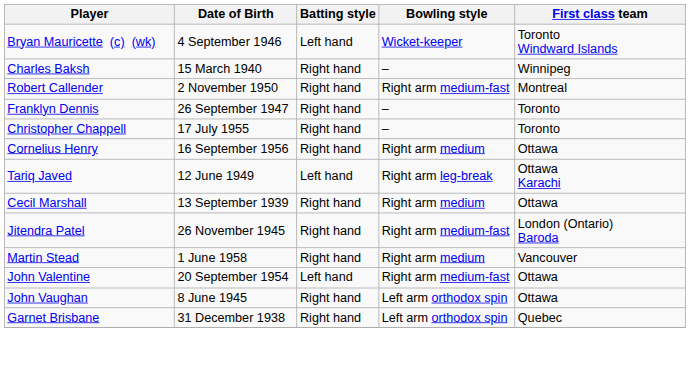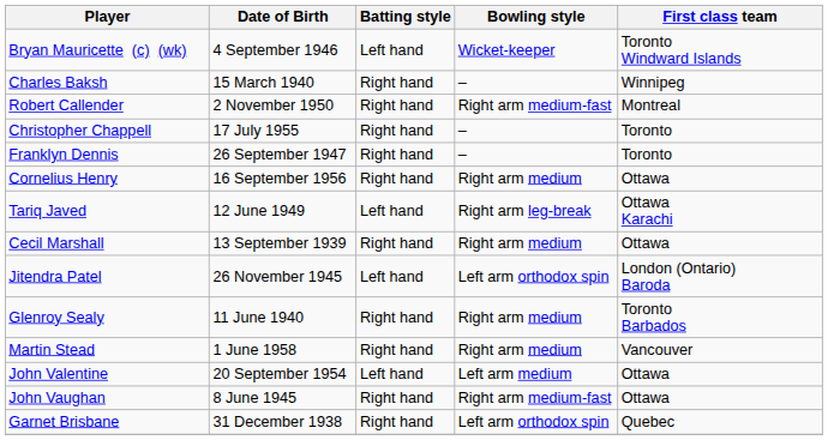rows swapped: Christopher Chappell <-> Franklyn Dennis
Jitendra Patel | Batting style: Right hand -> Left hand
Jitendra Patel | Bowling style: Right arm medium-fast -> Left arm orthodox spin
+ row: Glenroy Sealy | 11 June 1940 | Right hand | Right arm medium | Toronto Barbados
John Valentine | Bowling style: Right arm medium-fast -> Left arm medium
John Vaughan | Bowling style: Left arm orthodox spin -> Right arm medium-fast
